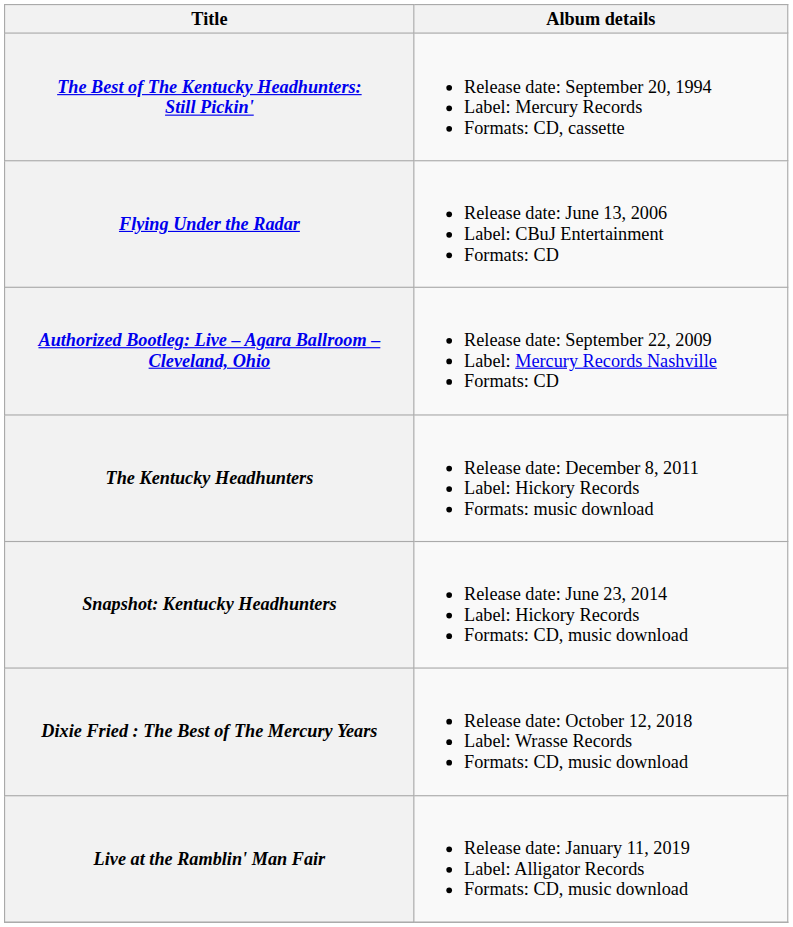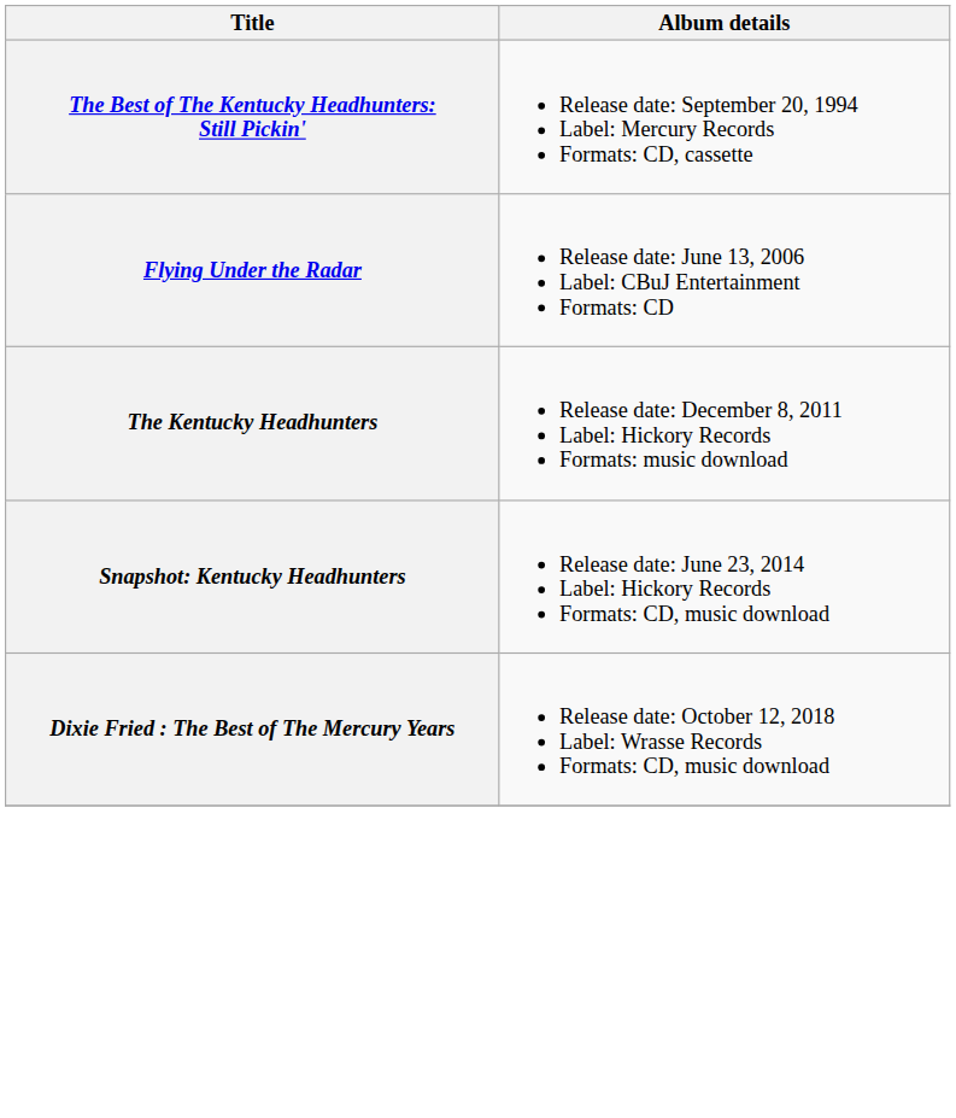- row: Authorized Bootleg: Live – Agara Ballroom – Cleveland, Ohio | Release date: September 22, 2009 Label: Mercury Records Nashville Formats: CD
- row: Live at the Ramblin' Man Fair | Release date: January 11, 2019 Label: Alligator Records Formats: CD, music download
